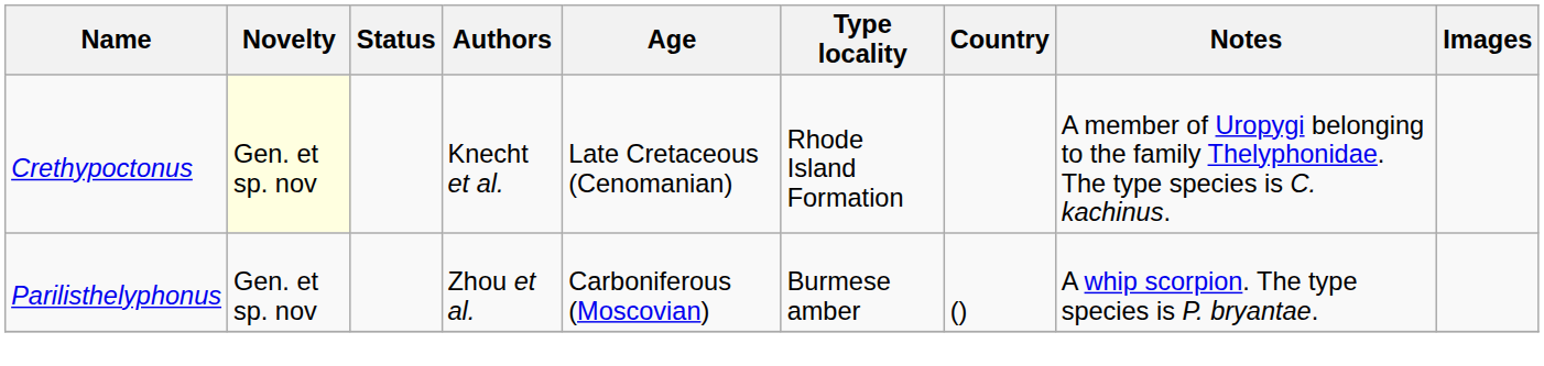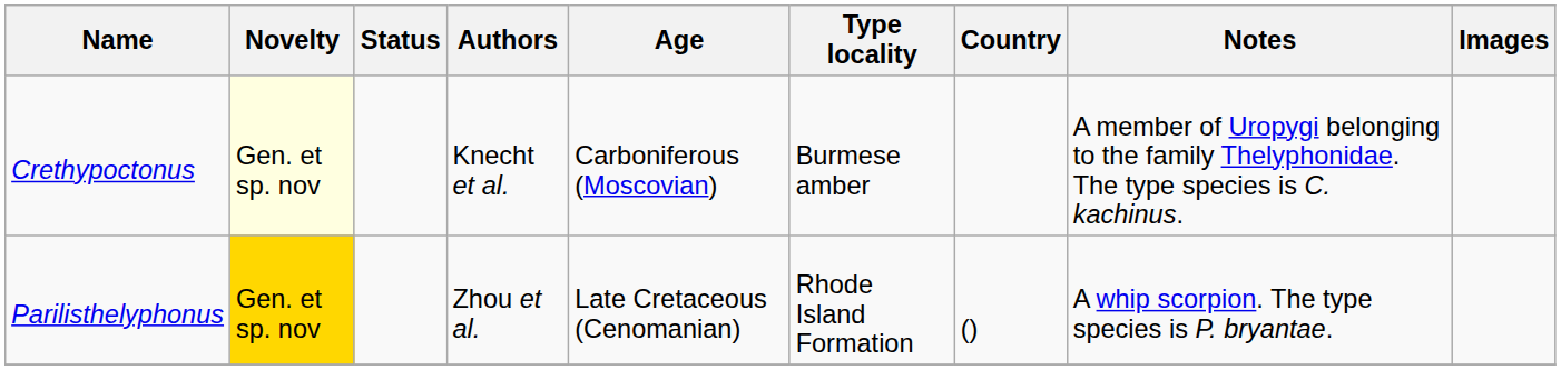Crethypoctonus | Age: Late Cretaceous (Cenomanian) -> Carboniferous (Moscovian)
Crethypoctonus | Type locality: Rhode Island Formation -> Burmese amber
Parilisthelyphonus | Novelty: no background -> gold background
Parilisthelyphonus | Age: Carboniferous (Moscovian) -> Late Cretaceous (Cenomanian)
Parilisthelyphonus | Type locality: Burmese amber -> Rhode Island Formation
